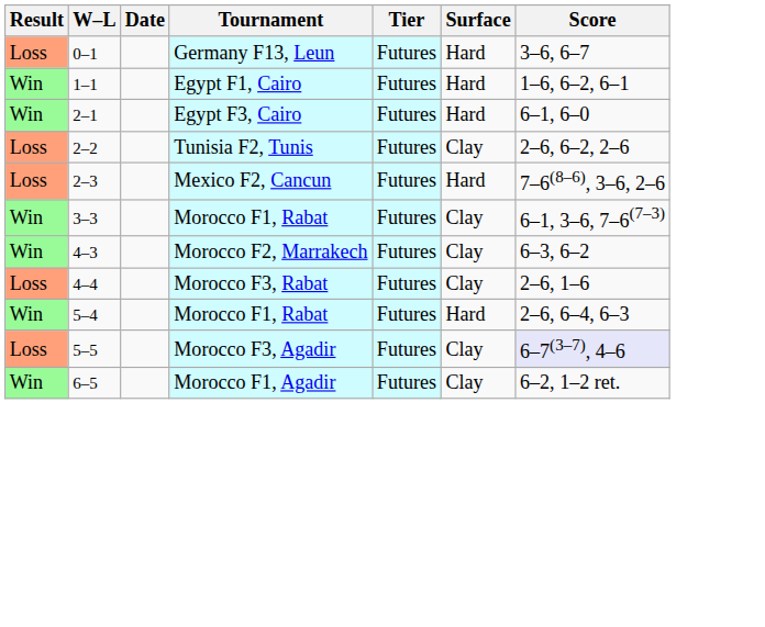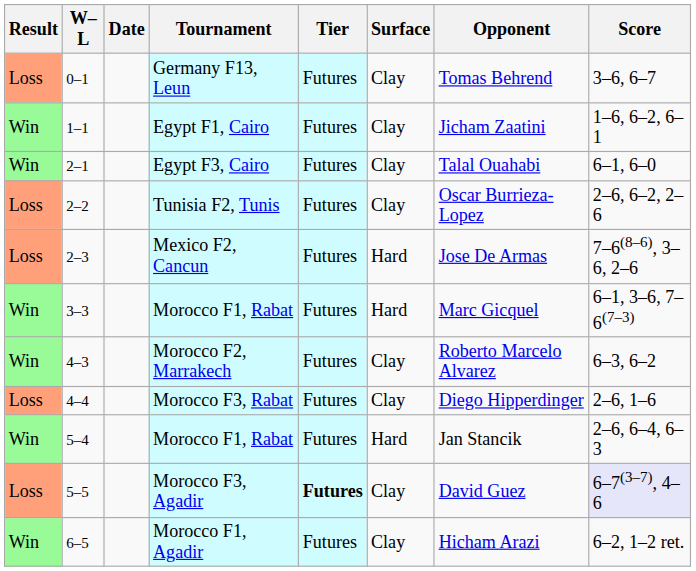+ column: Opponent | Tomas Behrend | Jicham Zaatini | Talal Ouahabi | Oscar Burrieza-Lopez | Jose De Armas | Marc Gicquel | Roberto Marcelo Alvarez | Diego Hipperdinger | Jan Stancik | David Guez | Hicham Arazi
Germany F13, Leun | Surface: Hard -> Clay
Egypt F1, Cairo | Surface: Hard -> Clay
Egypt F3, Cairo | Surface: Hard -> Clay
3–3 / Morocco F1, Rabat | Surface: Clay -> Hard
Morocco F3, Agadir | Tier: normal -> bold
